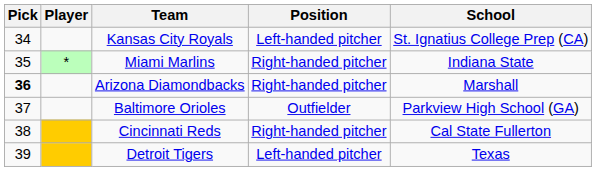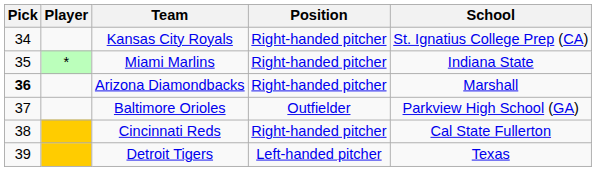Kansas City Royals | Position: Left-handed pitcher -> Right-handed pitcher
